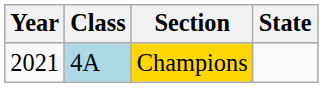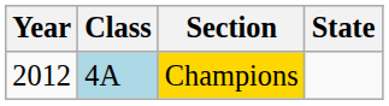Champions | Year: 2021 -> 2012
